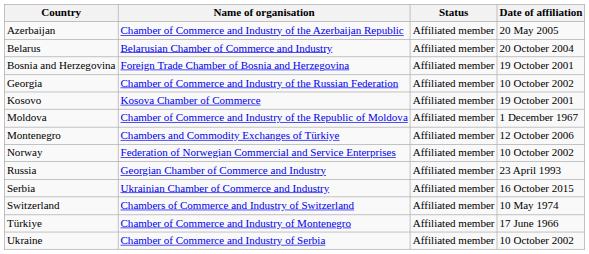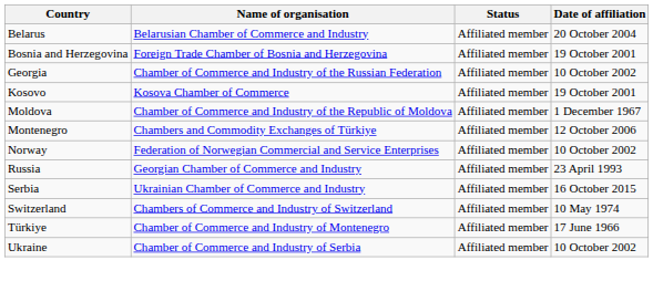- row: Azerbaijan | Chamber of Commerce and Industry of the Azerbaijan Republic | Affiliated member | 20 May 2005
